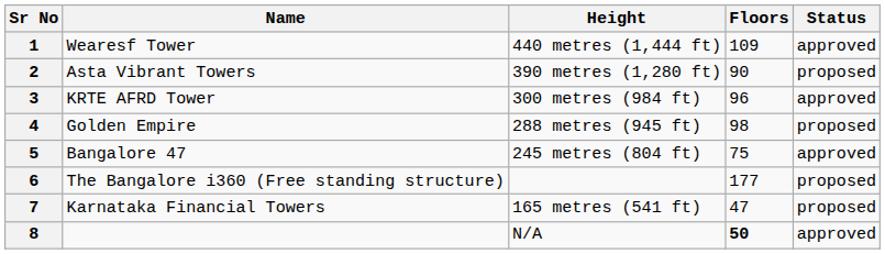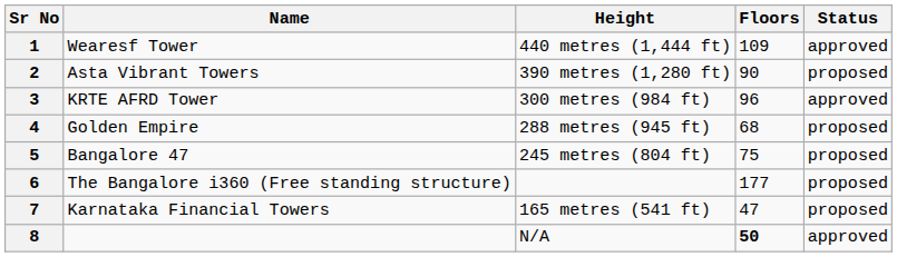4 | Floors: 98 -> 68
5 | Status: approved -> proposed
